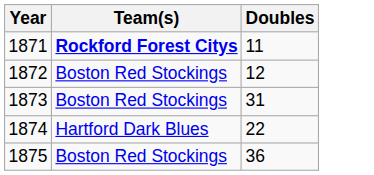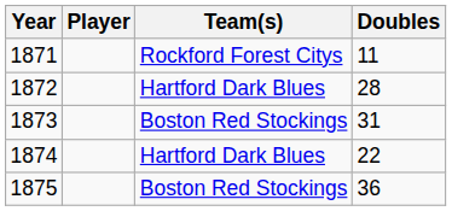+ column: Player
1871 | Team(s): bold -> normal
1872 | Team(s): Boston Red Stockings -> Hartford Dark Blues
1872 | Doubles: 12 -> 28
